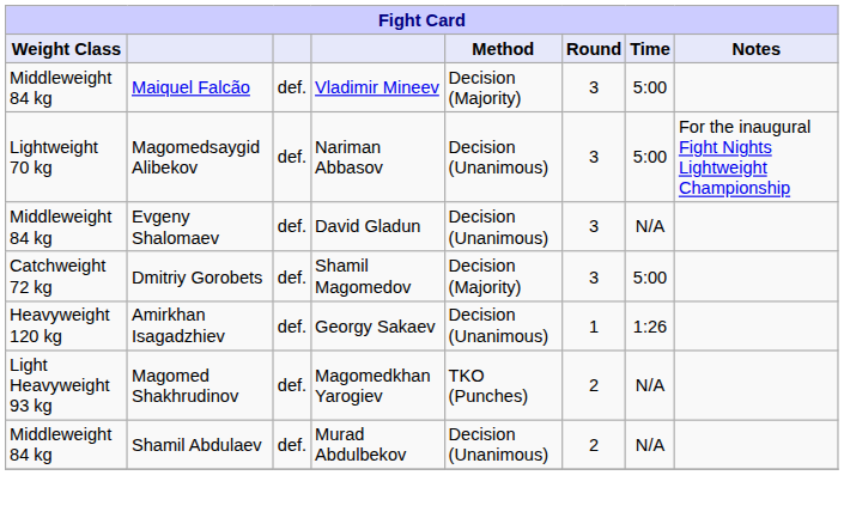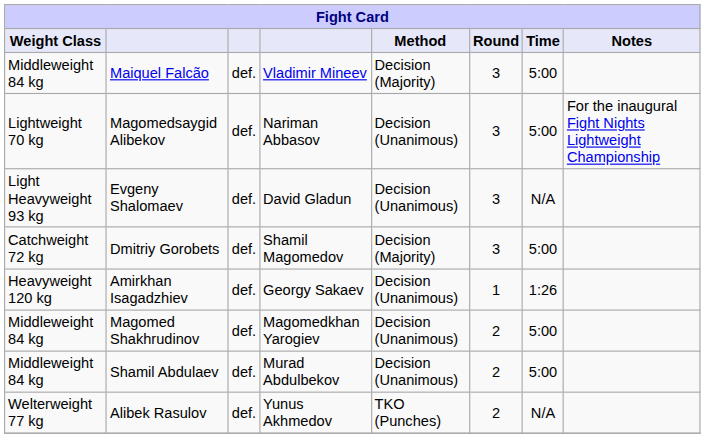Evgeny Shalomaev | Weight Class: Middleweight 84 kg -> Light Heavyweight 93 kg
Magomed Shakhrudinov | Weight Class: Light Heavyweight 93 kg -> Middleweight 84 kg
Magomed Shakhrudinov | Method: TKO (Punches) -> Decision (Unanimous)
Magomed Shakhrudinov | Time: N/A -> 5:00
Shamil Abdulaev | Time: N/A -> 5:00
+ row: Welterweight 77 kg | Alibek Rasulov | def. | Yunus Akhmedov | TKO (Punches) | 2 | N/A
